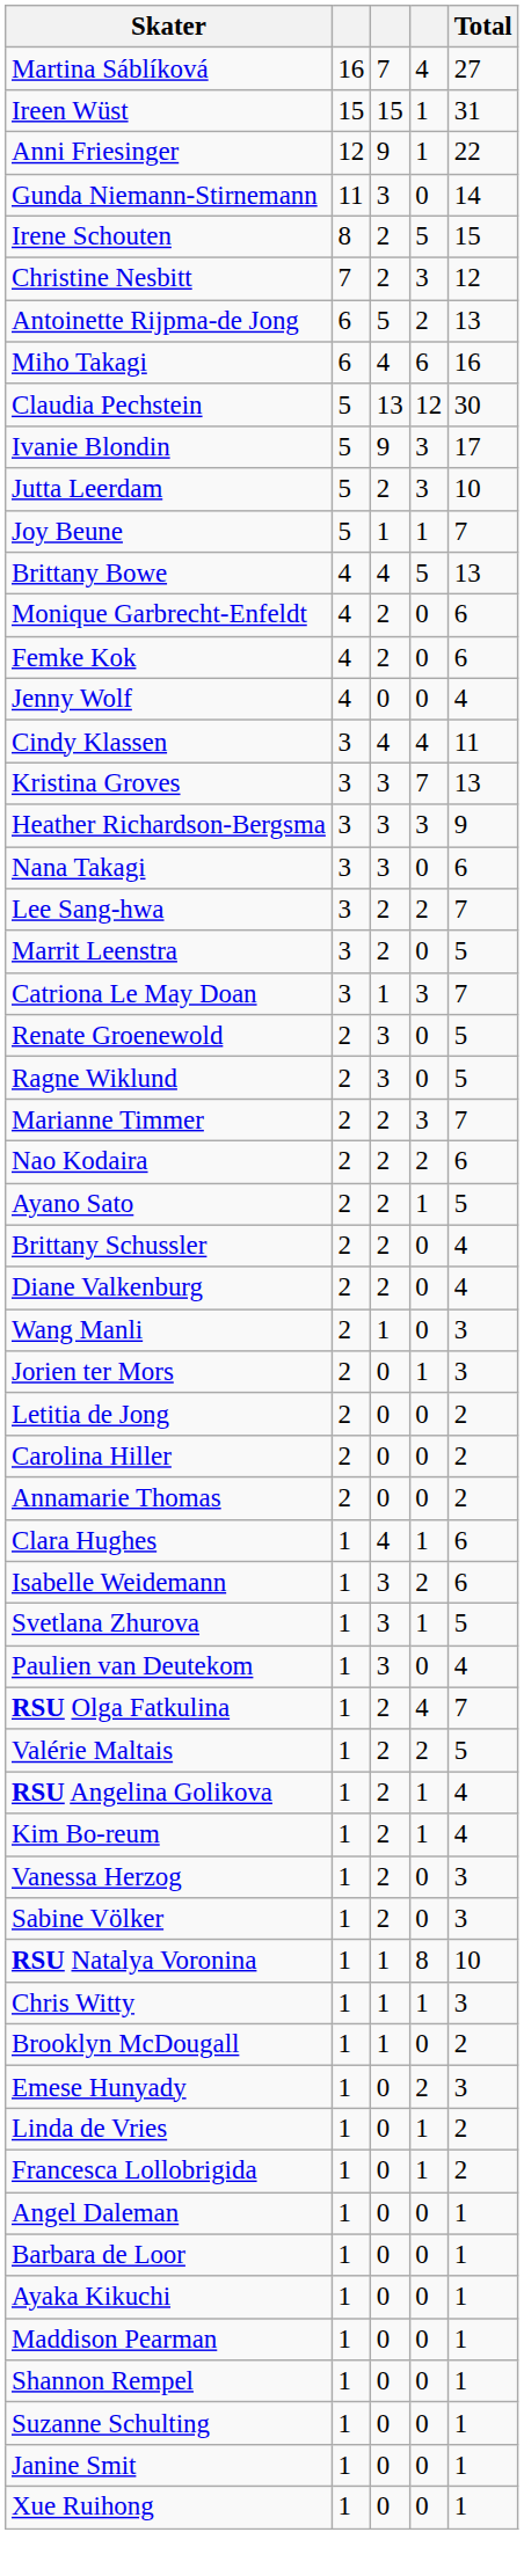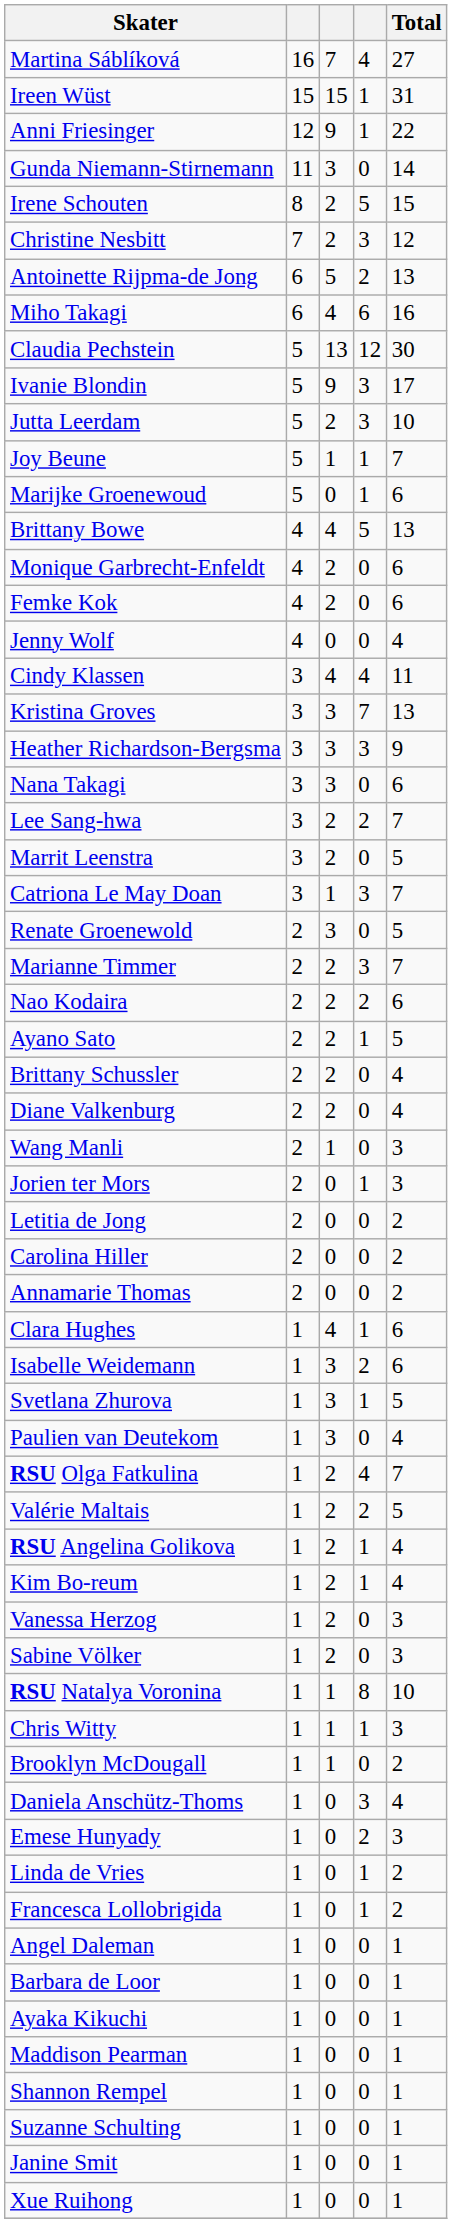+ row: Marijke Groenewoud | 5 | 0 | 1 | 6
- row: Ragne Wiklund | 2 | 3 | 0 | 5
+ row: Daniela Anschütz-Thoms | 1 | 0 | 3 | 4
